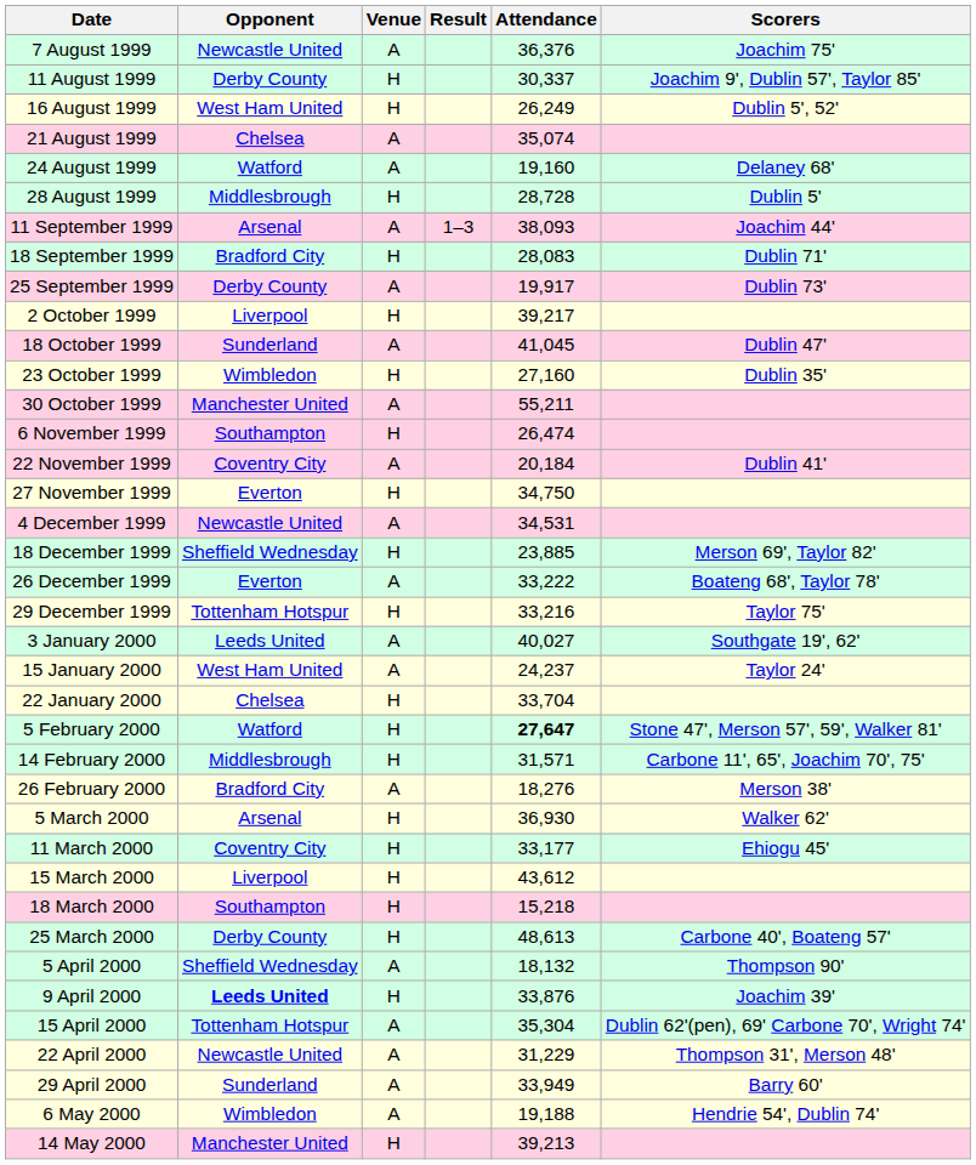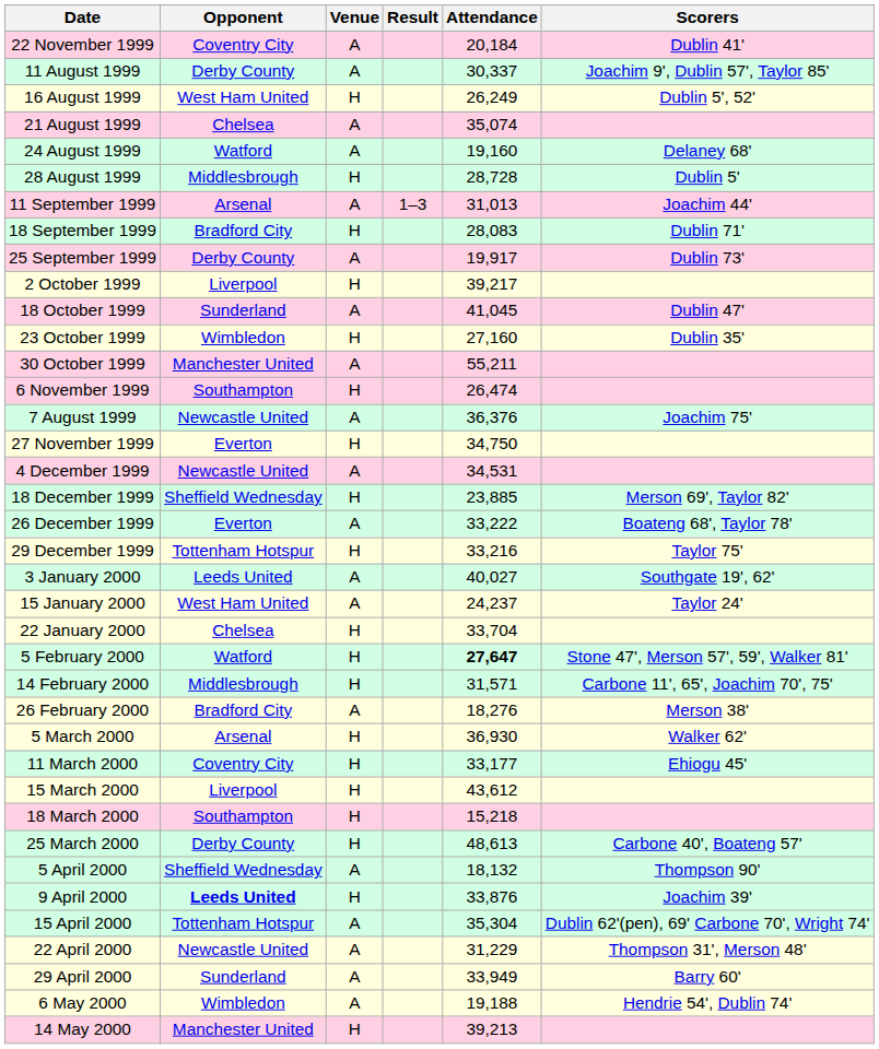rows swapped: 7 August 1999 <-> 22 November 1999
11 August 1999 | Venue: H -> A
11 September 1999 | Attendance: 38,093 -> 31,013
